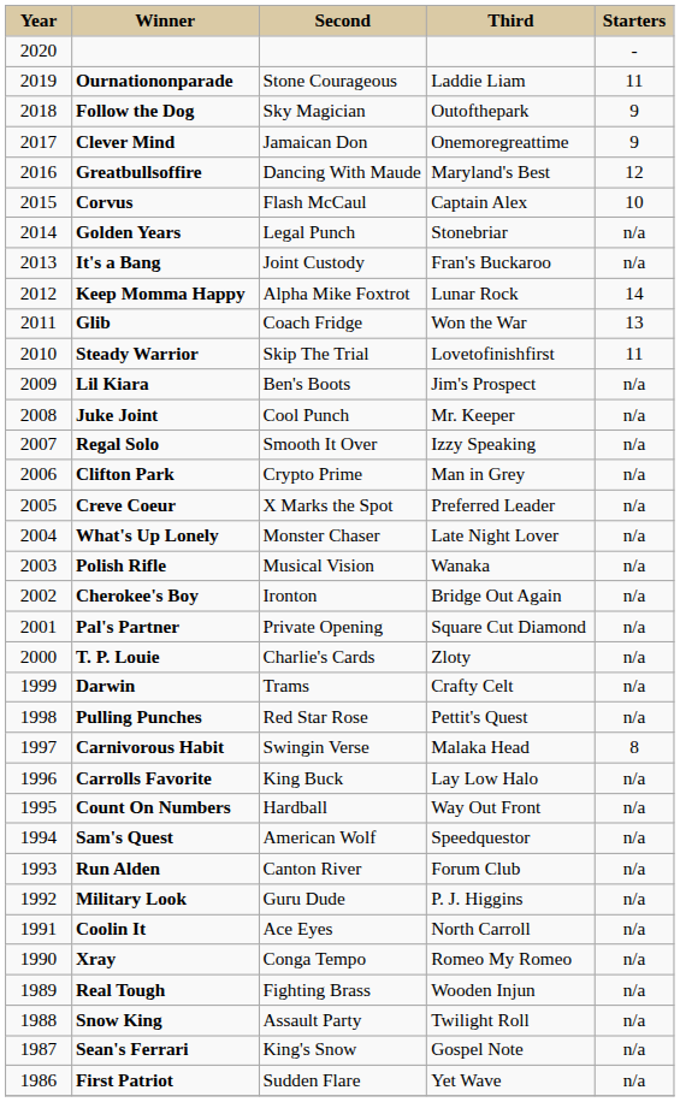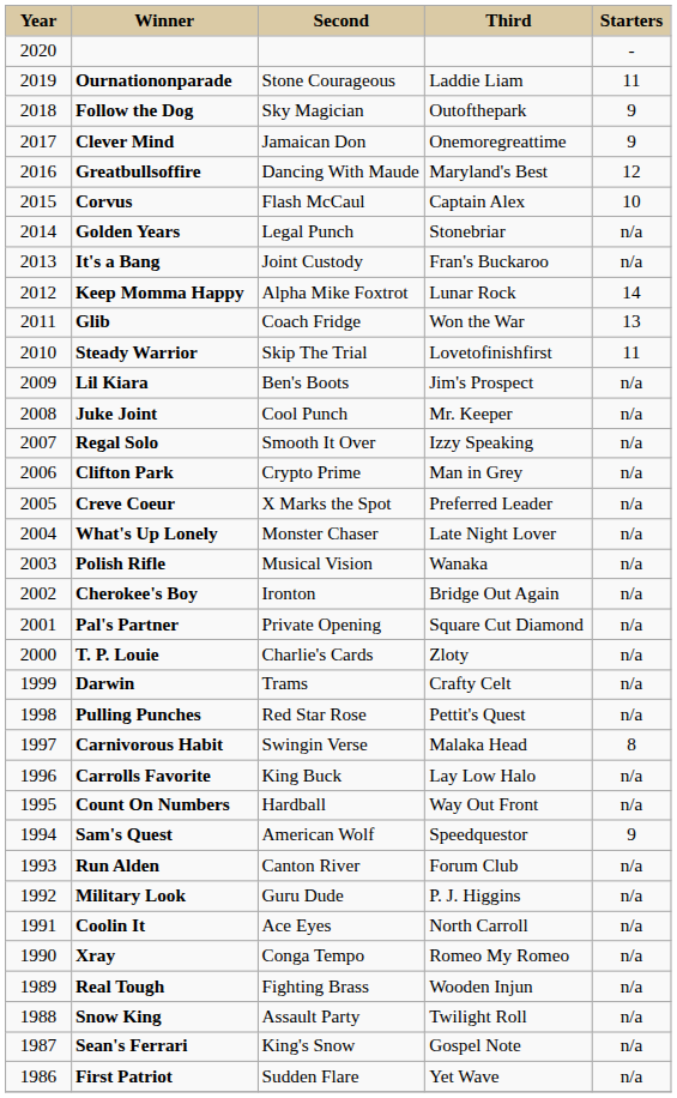Sam's Quest | column 5: n/a -> 9
